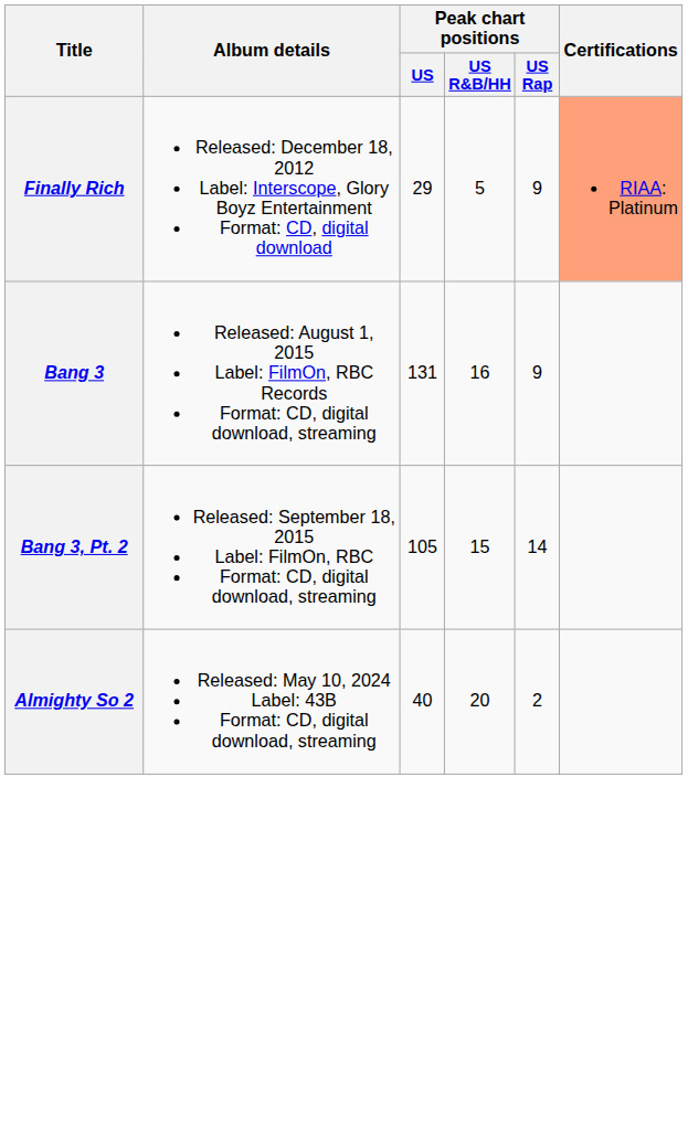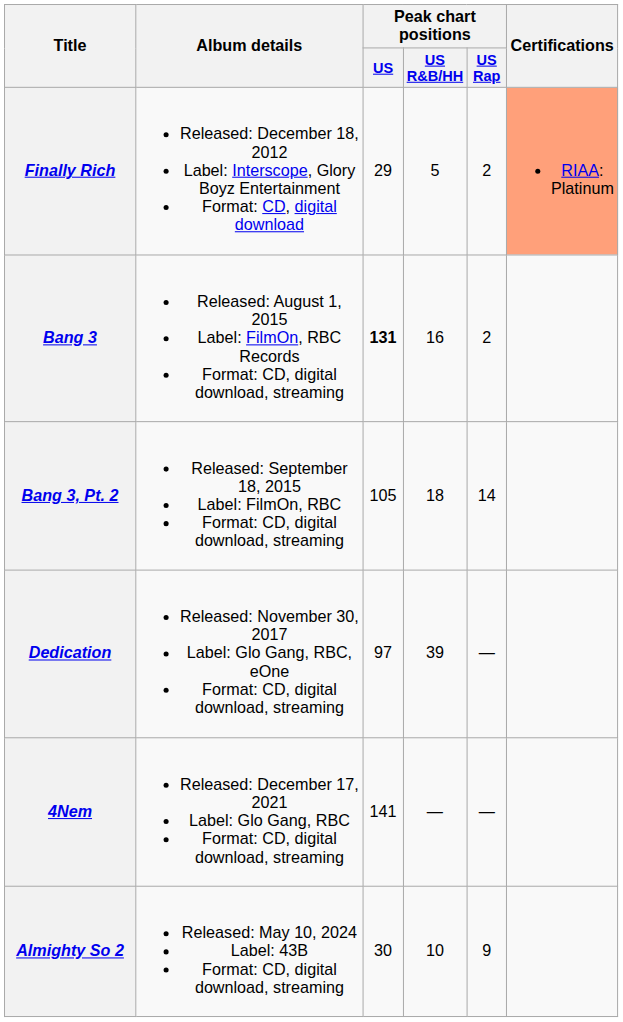Finally Rich | Peak chart positions / US Rap: 9 -> 2
Bang 3 | Peak chart positions / US: normal -> bold
Bang 3 | Peak chart positions / US Rap: 9 -> 2
Bang 3, Pt. 2 | Peak chart positions / US R&B/HH: 15 -> 18
+ row: Dedication | Released: November 30, 2017 Label: Glo Gang, RBC, eOne Format: CD, digital download, streaming | 97 | 39 | —
+ row: 4Nem | Released: December 17, 2021 Label: Glo Gang, RBC Format: CD, digital download, streaming | 141 | — | —
Almighty So 2 | Peak chart positions / US: 40 -> 30
Almighty So 2 | Peak chart positions / US R&B/HH: 20 -> 10
Almighty So 2 | Peak chart positions / US Rap: 2 -> 9
